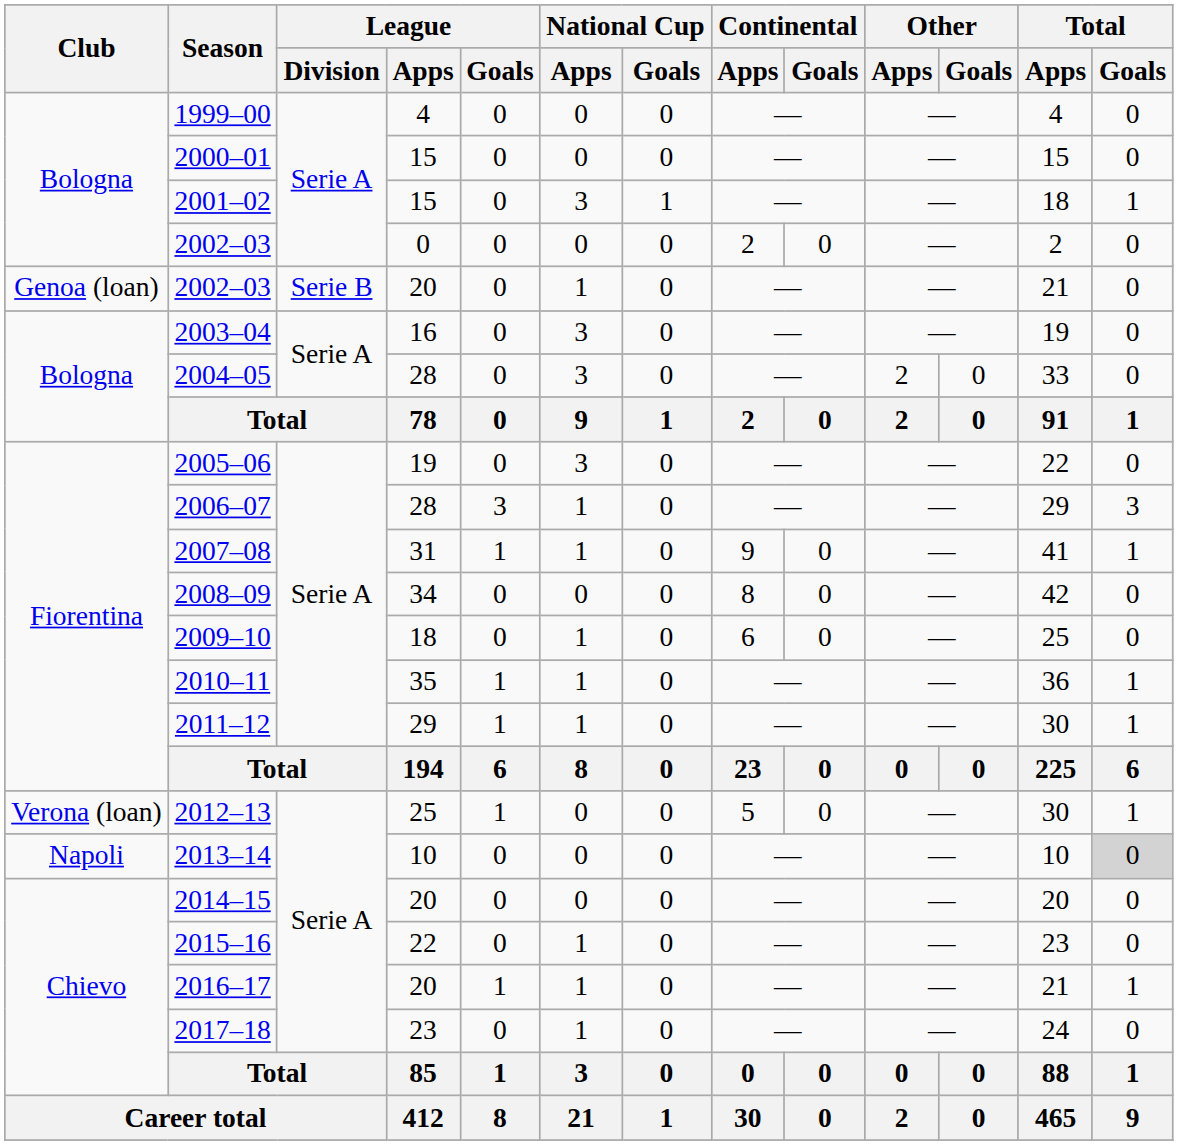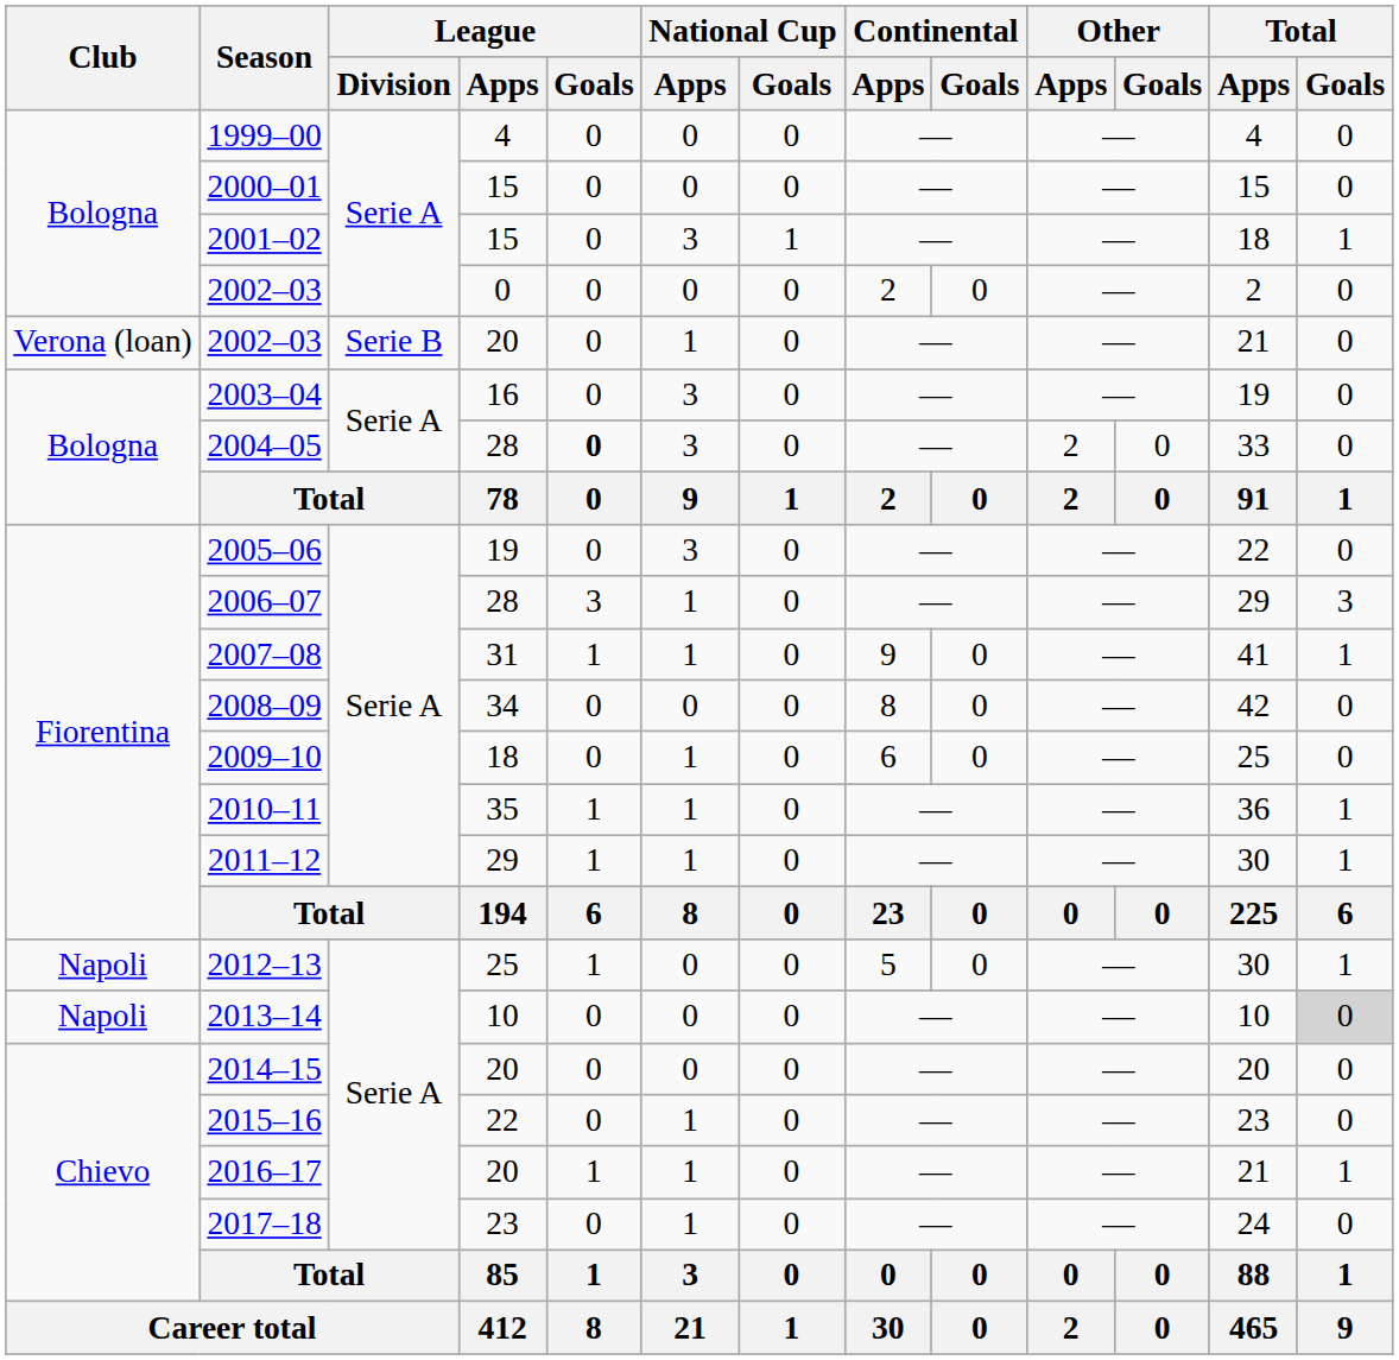2002–03 / 20 | Club: Genoa (loan) -> Verona (loan)
2004–05 | League / Goals: normal -> bold
2012–13 | Club: Verona (loan) -> Napoli
